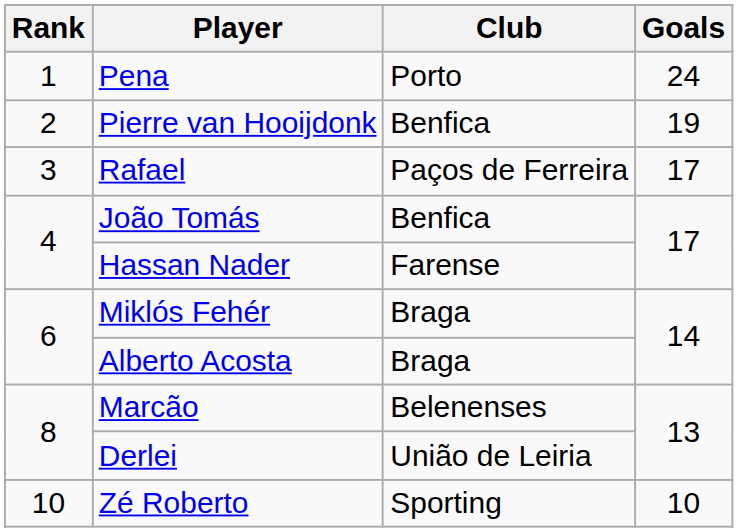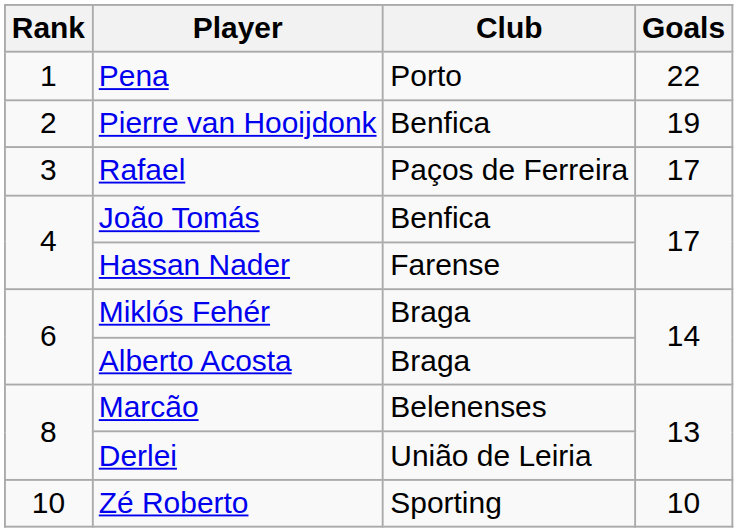Pena | Goals: 24 -> 22
